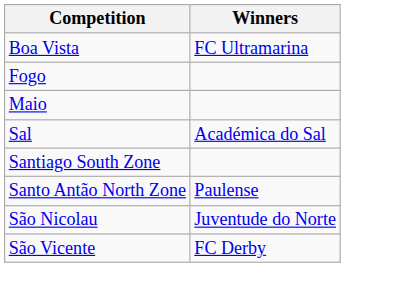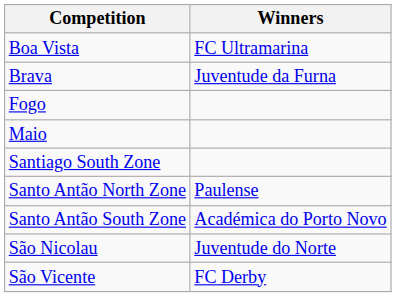+ row: Brava | Juventude da Furna
- row: Sal | Académica do Sal
+ row: Santo Antão South Zone | Académica do Porto Novo
